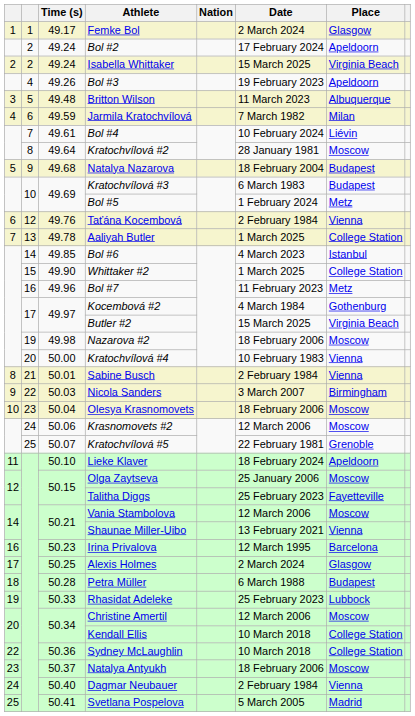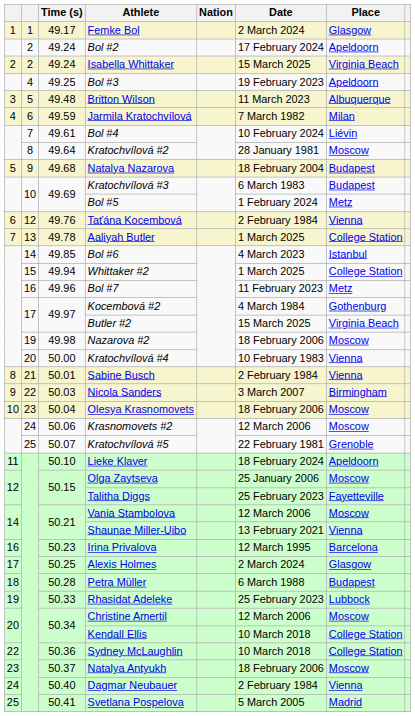Bol #3 | Time (s): 49.26 -> 49.25
Whittaker #2 | Time (s): 49.90 -> 49.94
